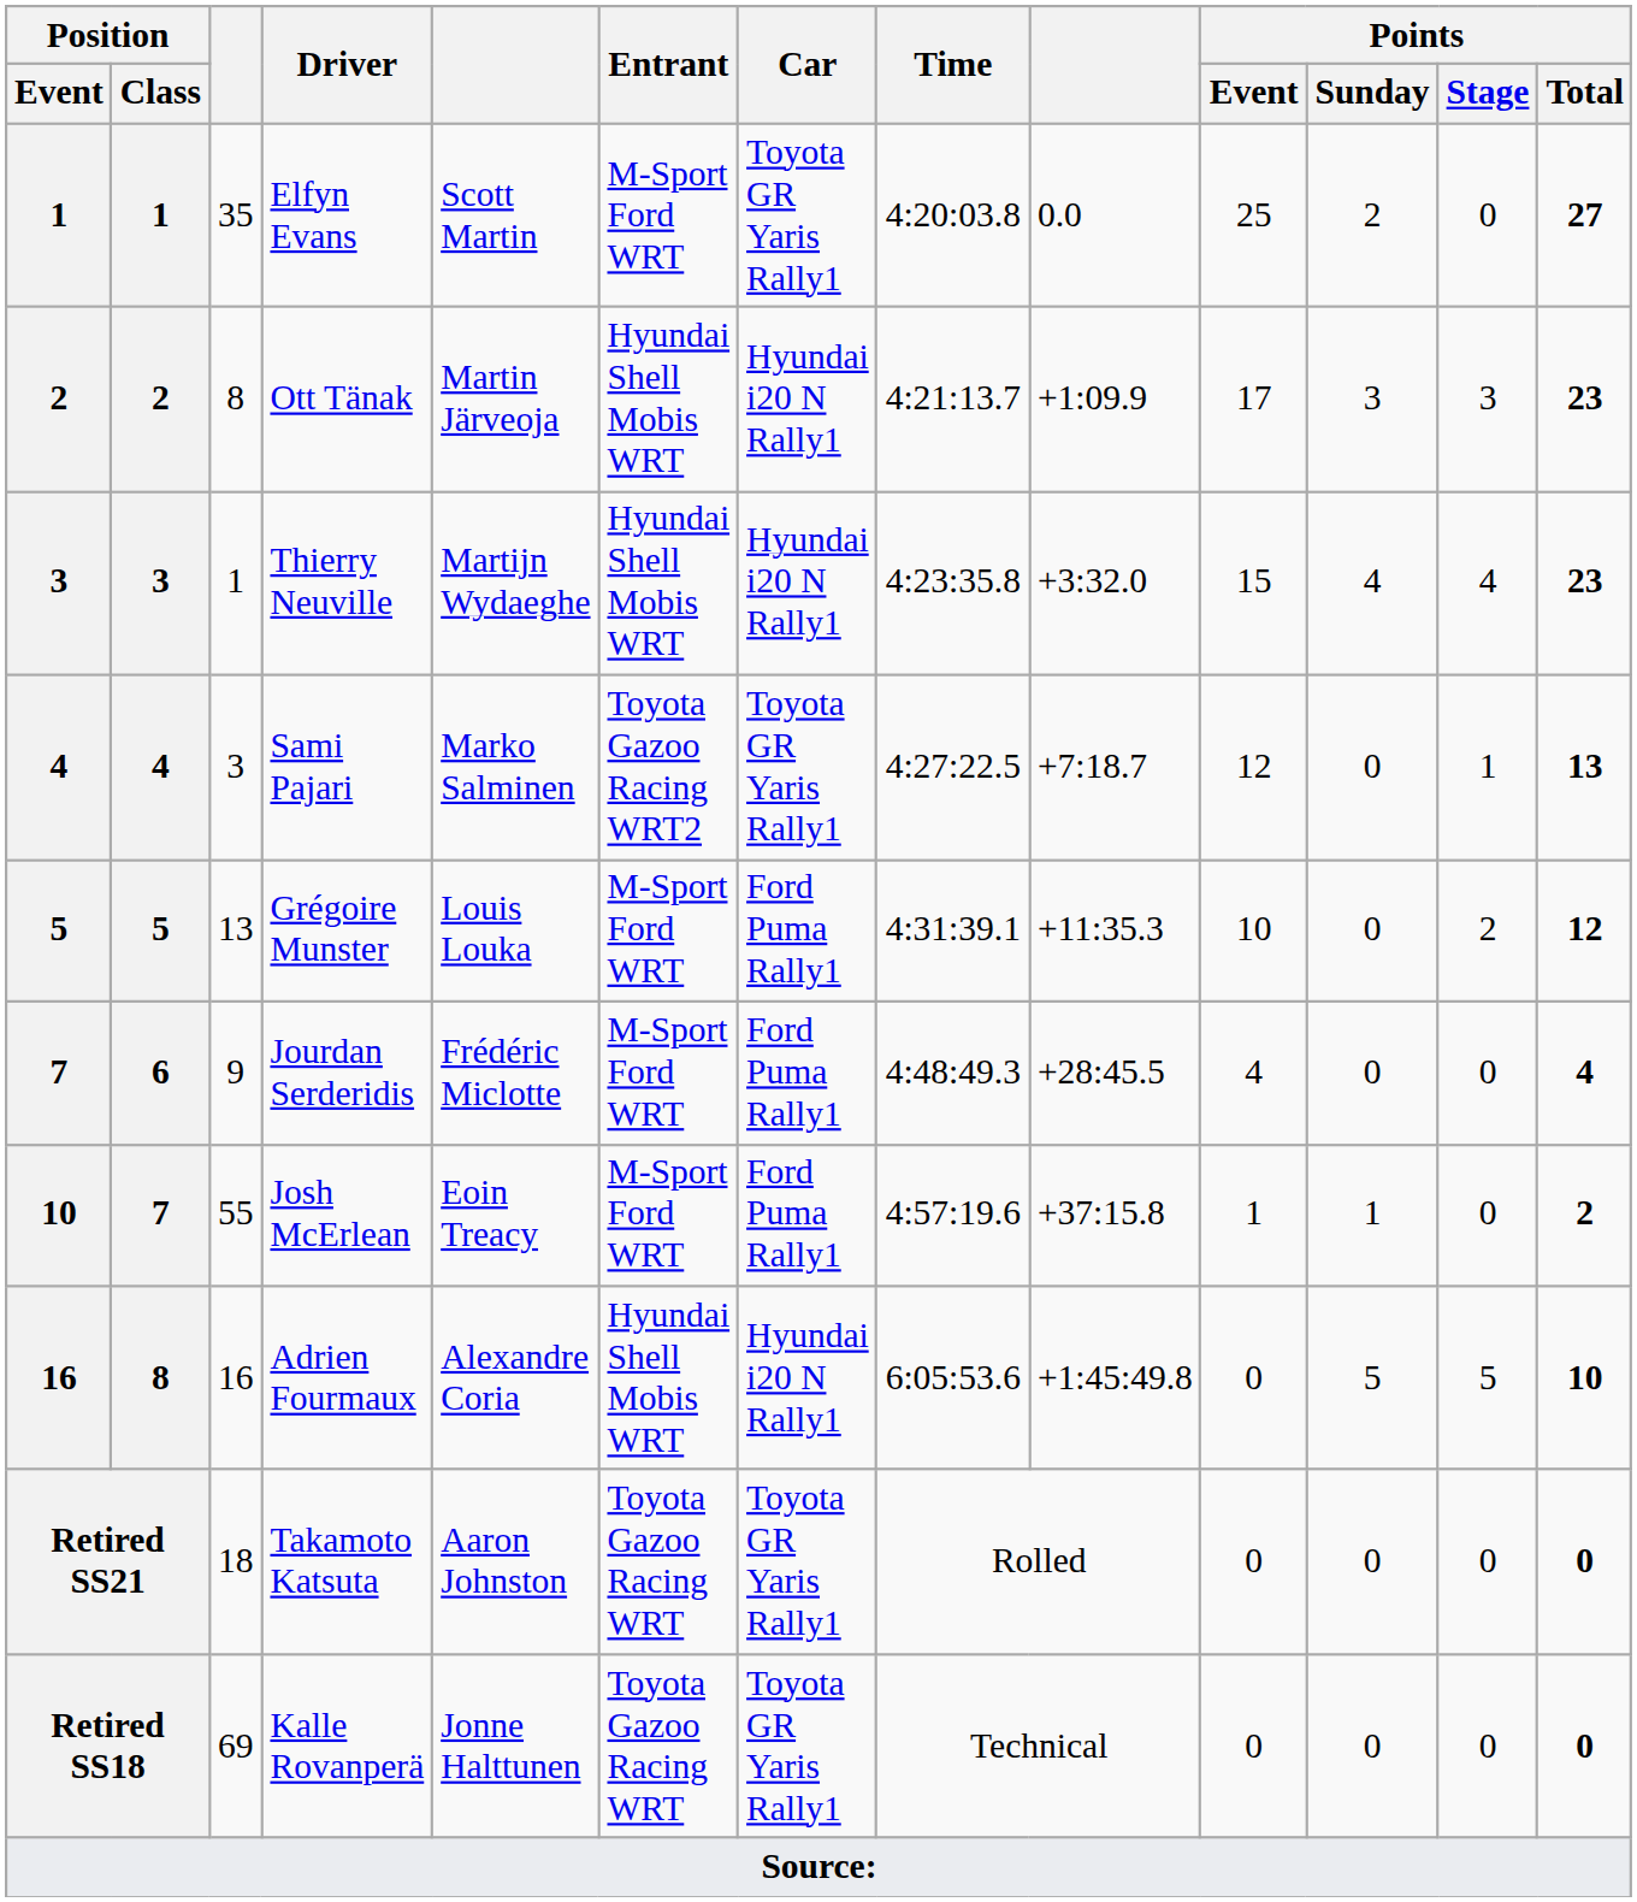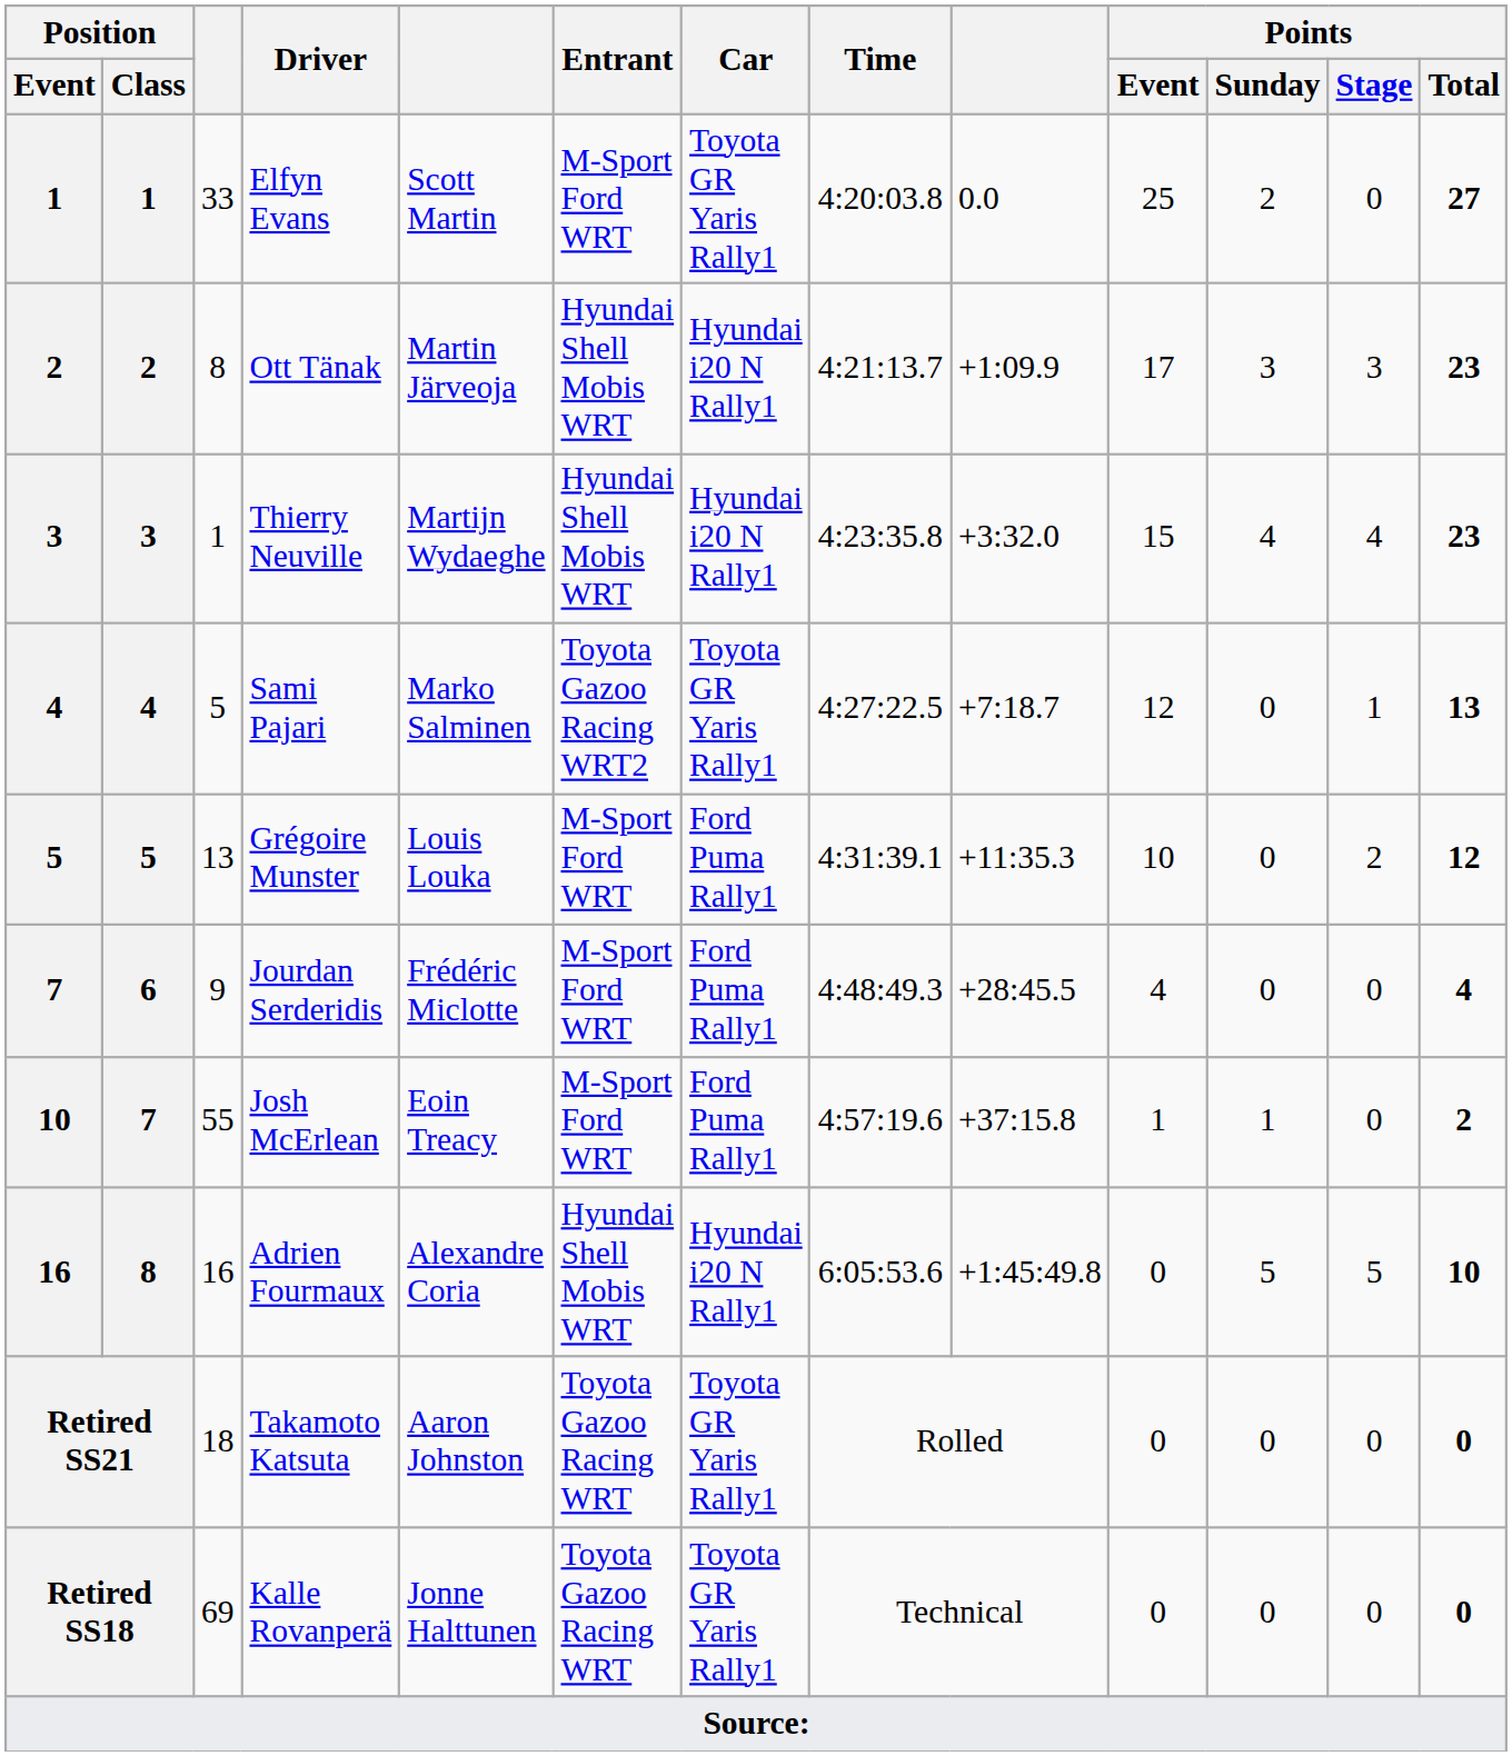Elfyn Evans | column 3: 35 -> 33
Sami Pajari | column 3: 3 -> 5
